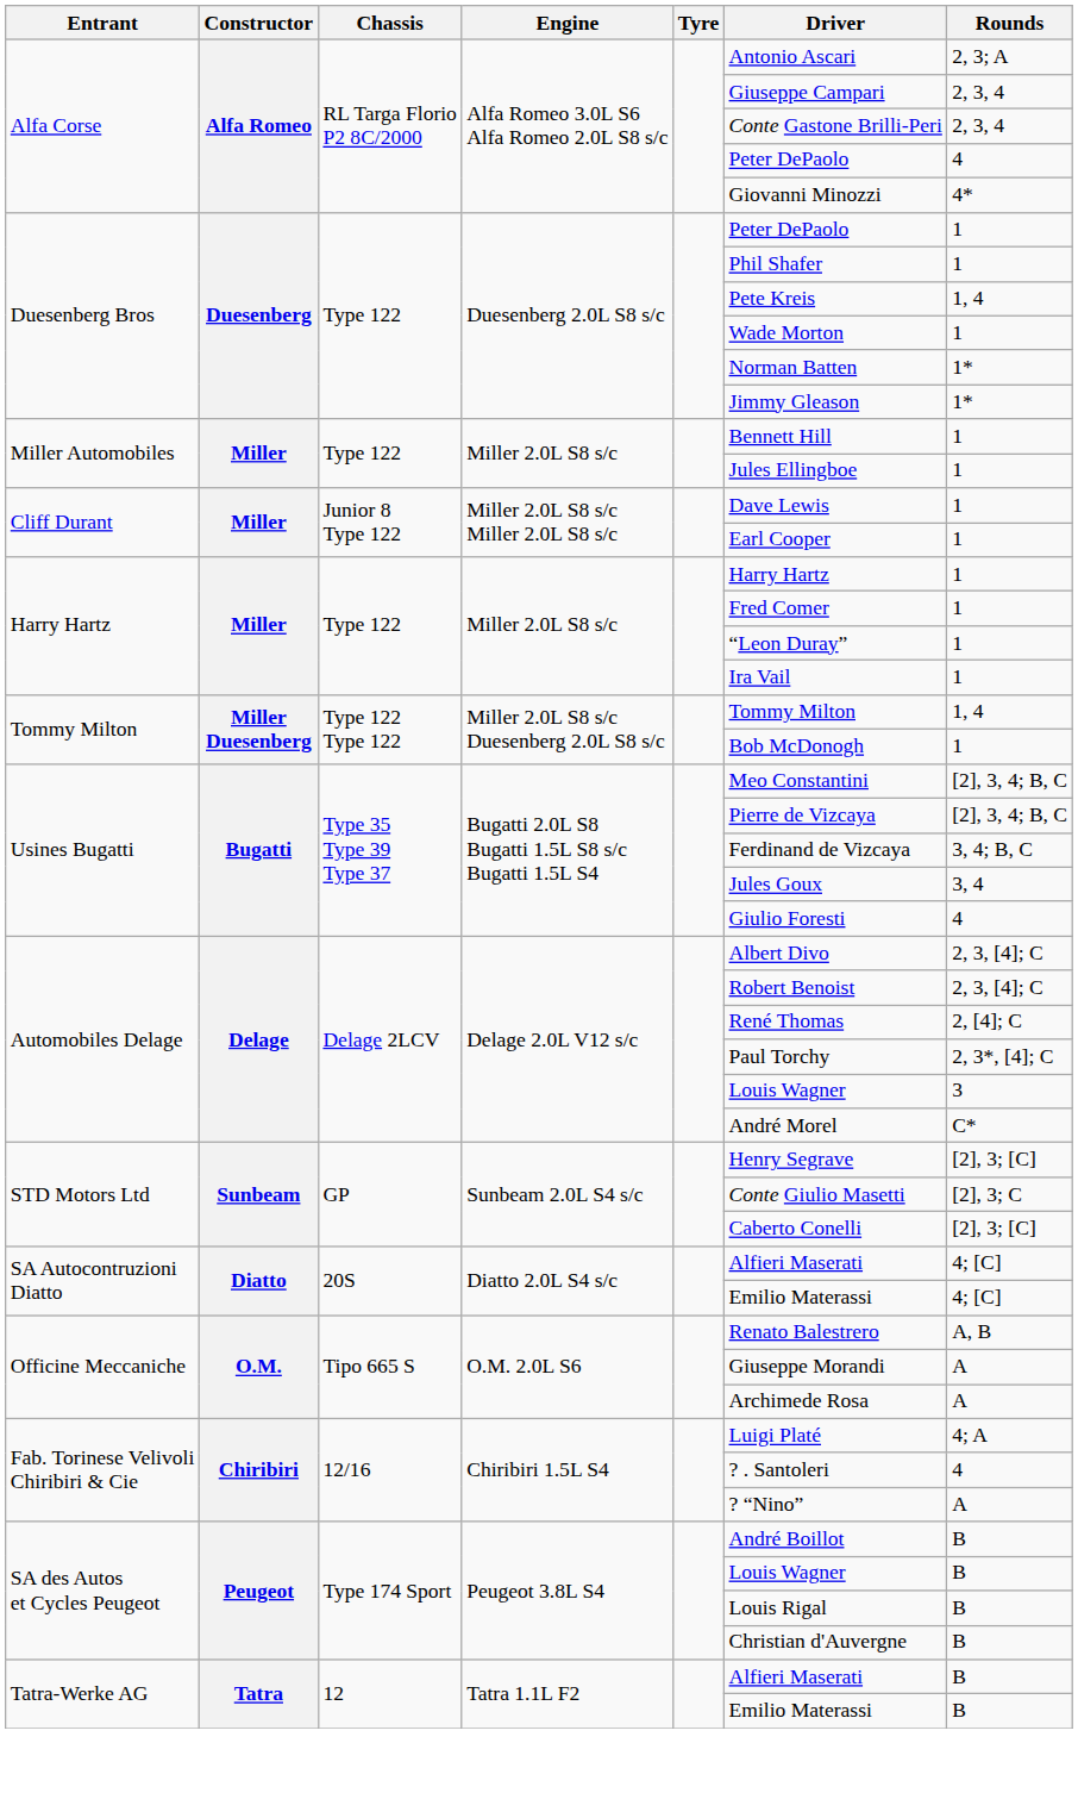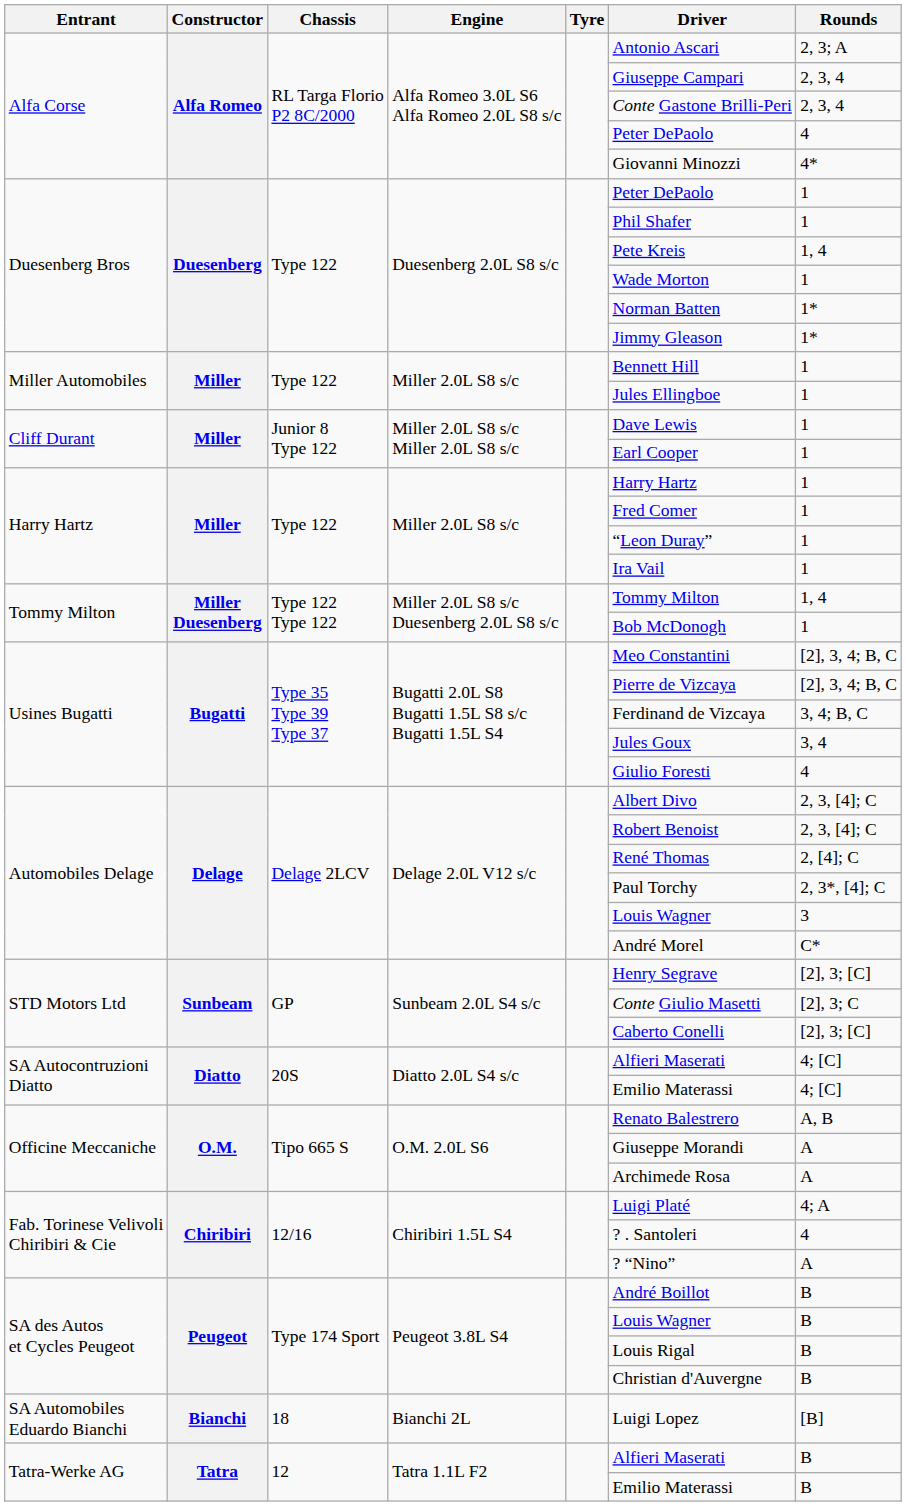+ row: SA Automobiles Eduardo Bianchi | Bianchi | 18 | Bianchi 2L | Luigi Lopez | [B]
